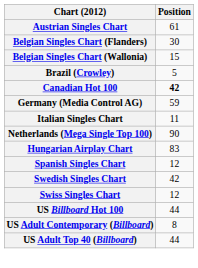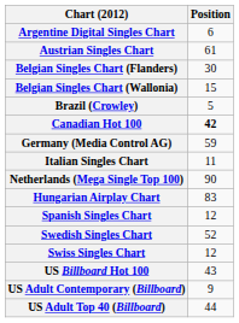+ row: Argentine Digital Singles Chart | 6
Swedish Singles Chart | Position: 42 -> 52
US Billboard Hot 100 | Position: 44 -> 43
US Adult Contemporary (Billboard) | Position: 8 -> 9
